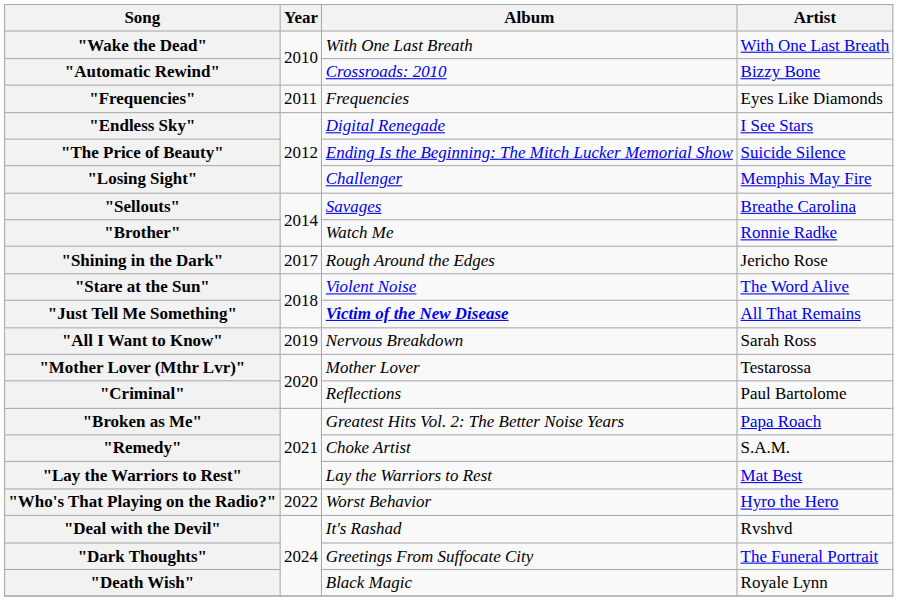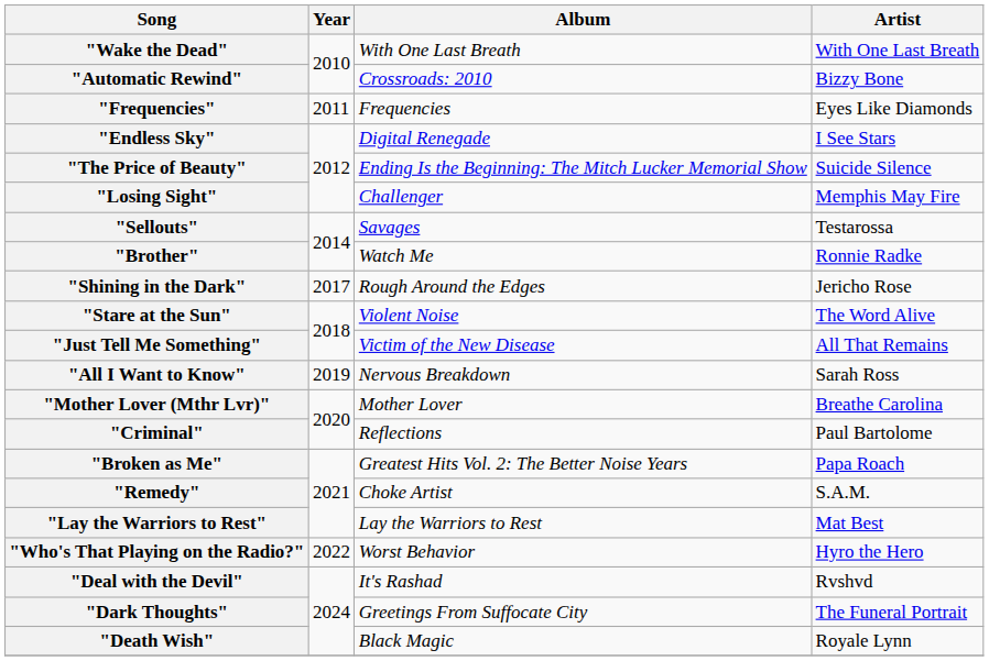"Sellouts" | Artist: Breathe Carolina -> Testarossa
"Just Tell Me Something" | Album: bold -> normal
"Mother Lover (Mthr Lvr)" | Artist: Testarossa -> Breathe Carolina
